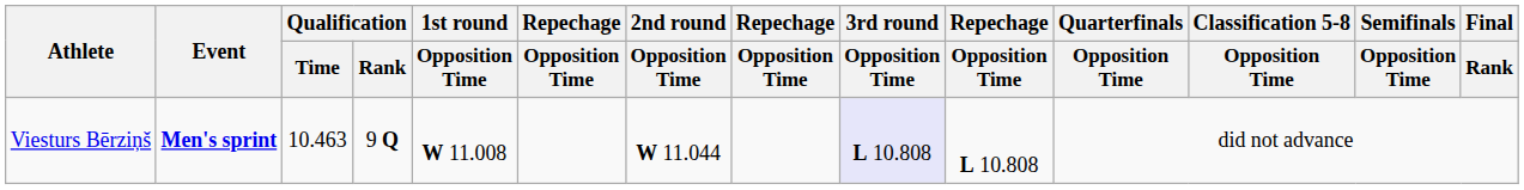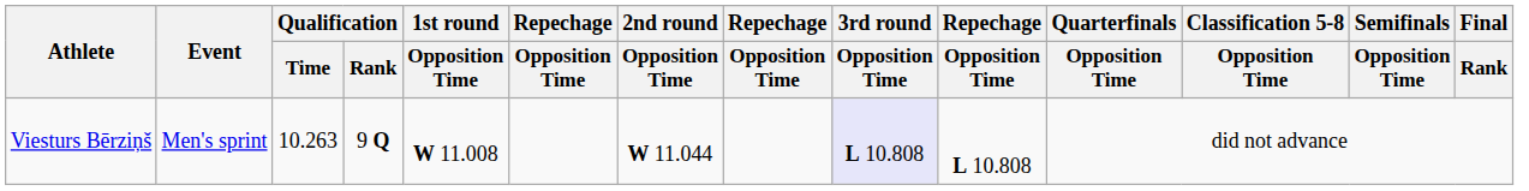Viesturs Bērziņš | Event: bold -> normal
Viesturs Bērziņš | Qualification / Time: 10.463 -> 10.263
